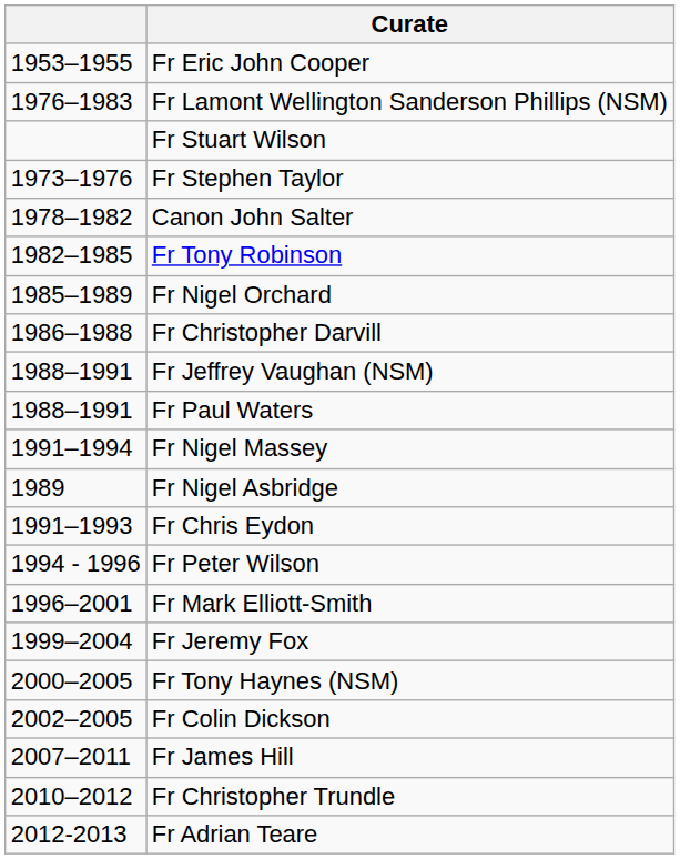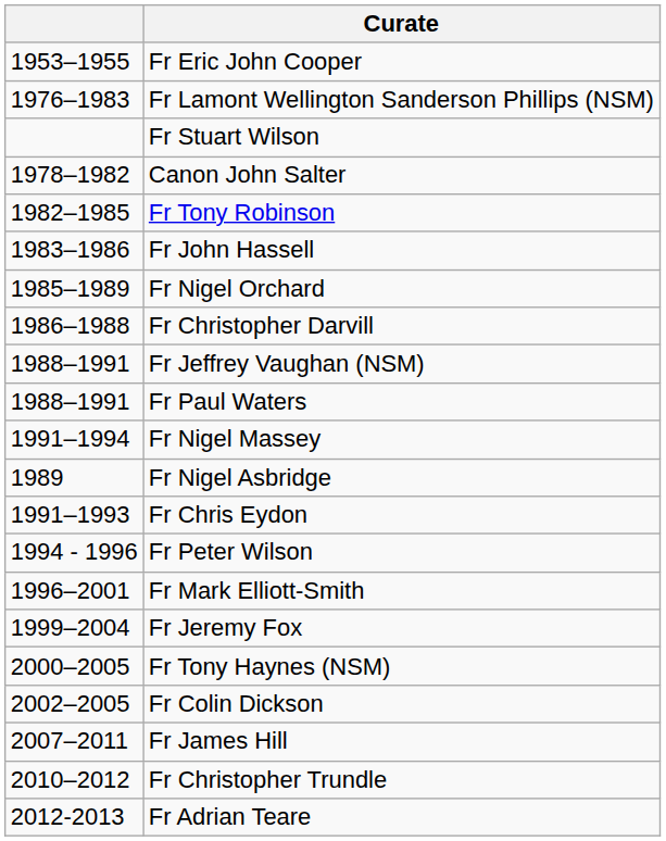- row: 1973–1976 | Fr Stephen Taylor
+ row: 1983–1986 | Fr John Hassell
